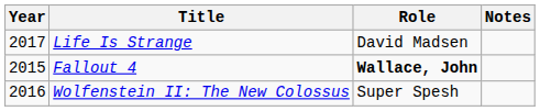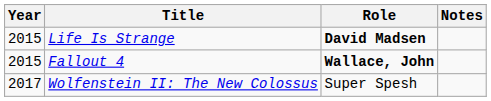Life Is Strange | Year: 2017 -> 2015
Life Is Strange | Role: normal -> bold
Wolfenstein II: The New Colossus | Year: 2016 -> 2017
